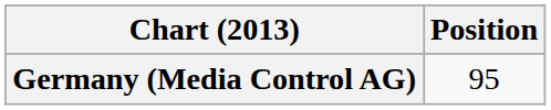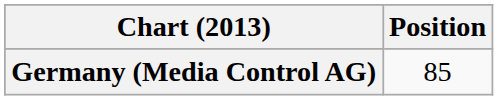Germany (Media Control AG) | Position: 95 -> 85
